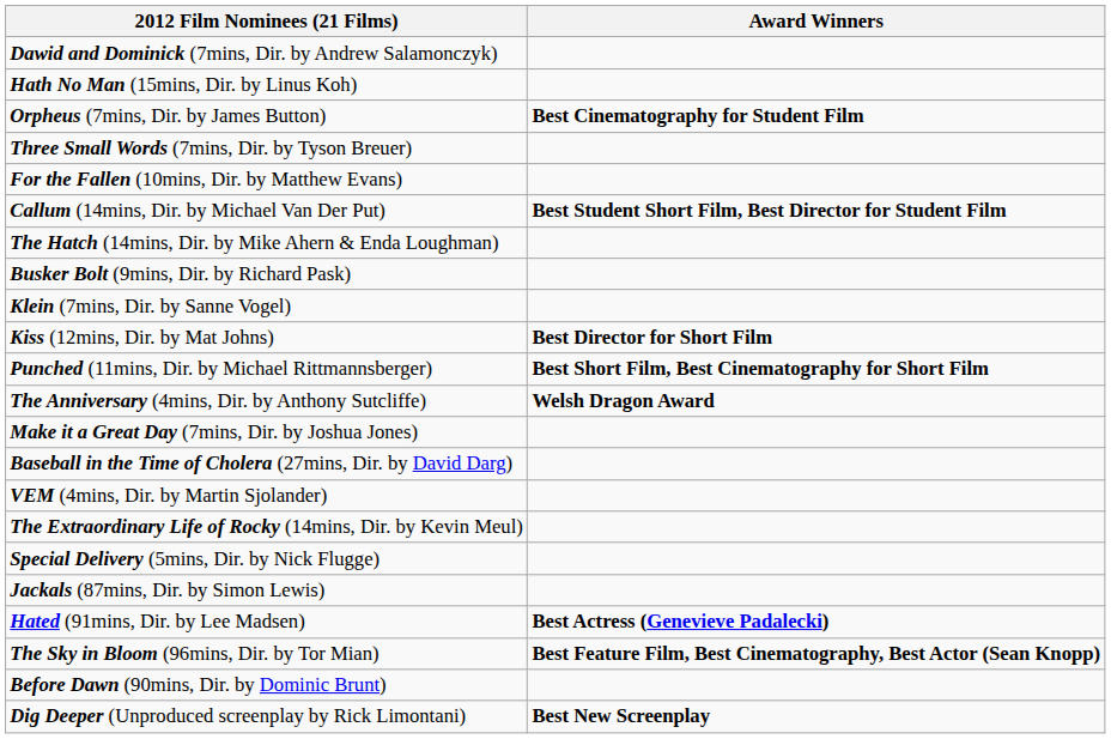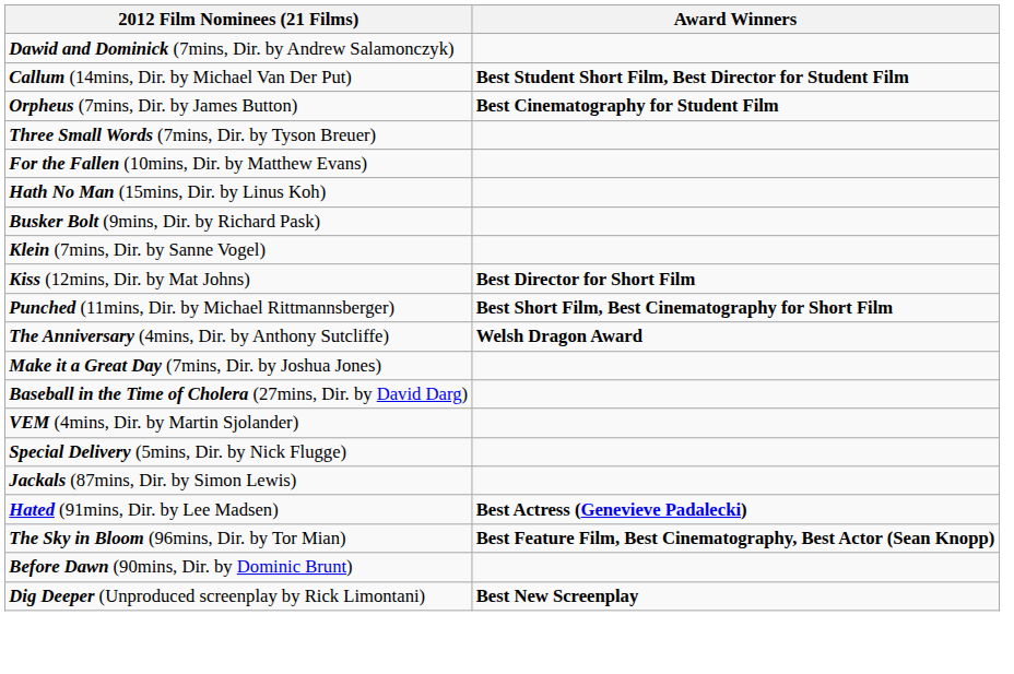rows swapped: Hath No Man (15mins, Dir. by Linus Koh) <-> Callum (14mins, Dir. by Michael Van Der Put)
- row: The Hatch (14mins, Dir. by Mike Ahern & Enda Loughman)
- row: The Extraordinary Life of Rocky (14mins, Dir. by Kevin Meul)
